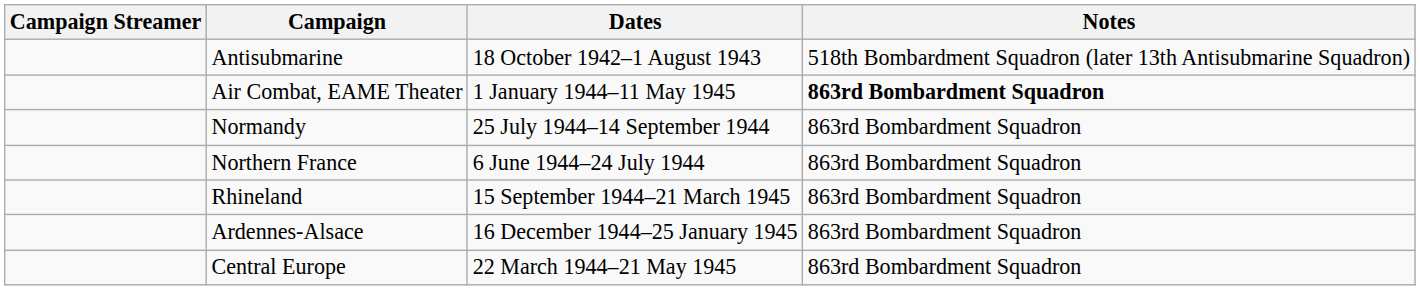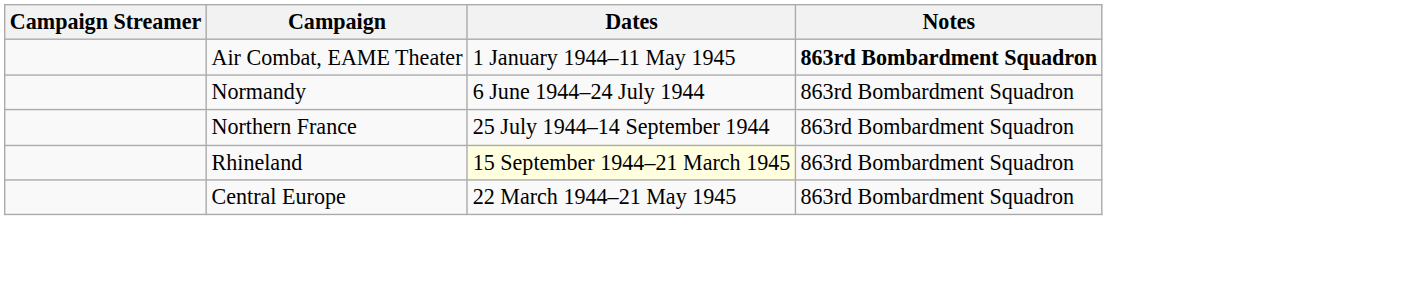- row: Antisubmarine | 18 October 1942–1 August 1943 | 518th Bombardment Squadron (later 13th Antisubmarine Squadron)
Normandy | Dates: 25 July 1944–14 September 1944 -> 6 June 1944–24 July 1944
Northern France | Dates: 6 June 1944–24 July 1944 -> 25 July 1944–14 September 1944
Rhineland | Dates: no background -> lightyellow background
- row: Ardennes-Alsace | 16 December 1944–25 January 1945 | 863rd Bombardment Squadron
